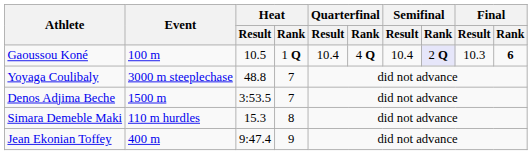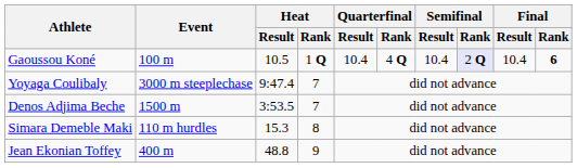Gaoussou Koné | Final / Result: 10.3 -> 10.4
Yoyaga Coulibaly | Heat / Result: 48.8 -> 9:47.4
Jean Ekonian Toffey | Heat / Result: 9:47.4 -> 48.8
